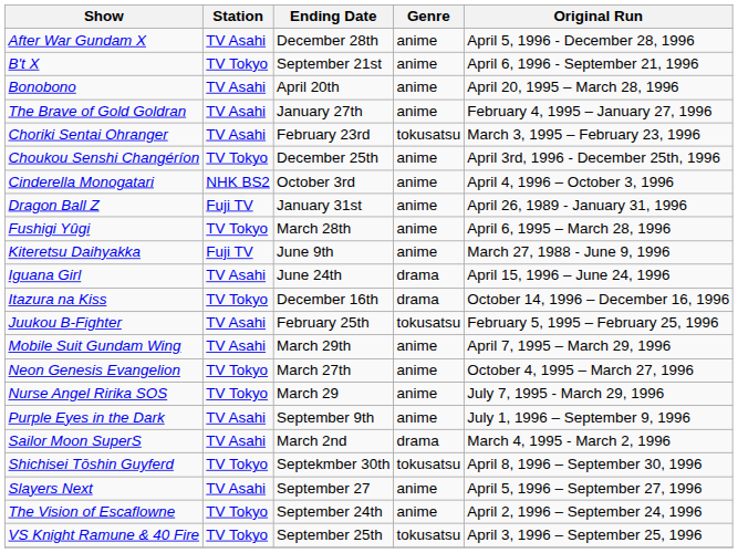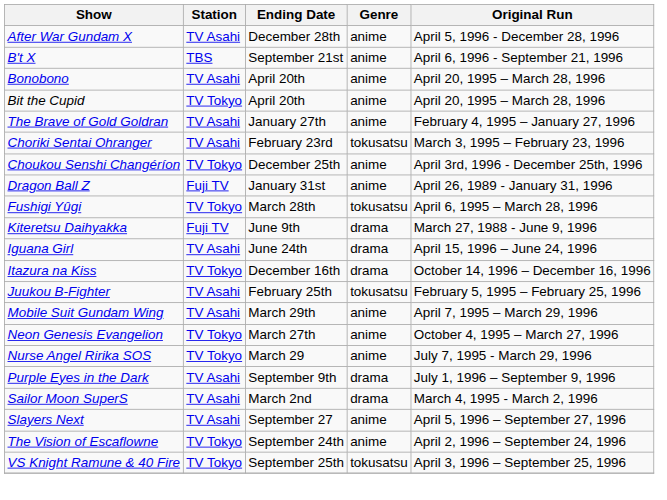B't X | Station: TV Tokyo -> TBS
+ row: Bit the Cupid | TV Tokyo | April 20th | anime | April 20, 1995 – March 28, 1996
- row: Cinderella Monogatari | NHK BS2 | October 3rd | anime | April 4, 1996 – October 3, 1996
Fushigi Yûgi | Genre: anime -> tokusatsu
Kiteretsu Daihyakka | Genre: anime -> drama
Purple Eyes in the Dark | Genre: anime -> drama
- row: Shichisei Tōshin Guyferd | TV Tokyo | Septekmber 30th | tokusatsu | April 8, 1996 – September 30, 1996
